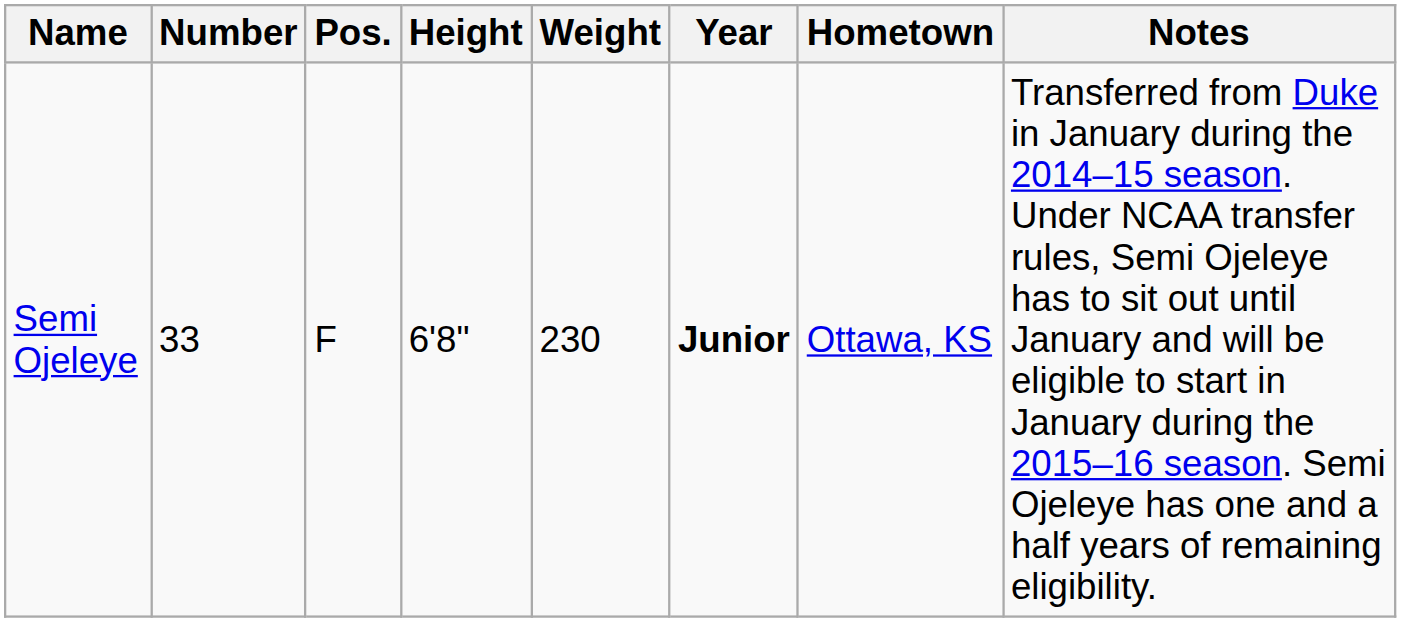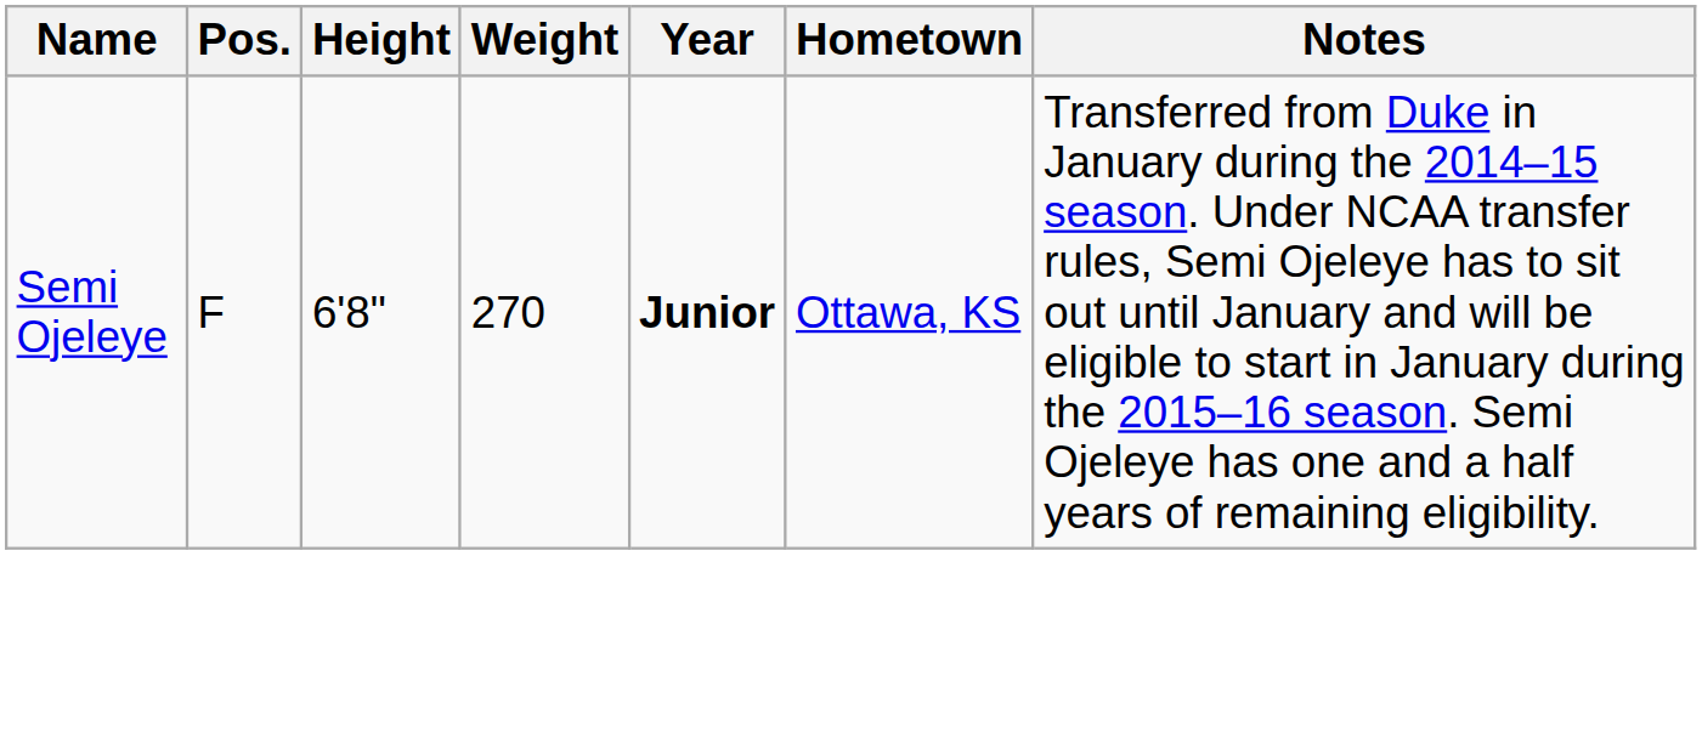- column: Number | 33
Semi Ojeleye | Weight: 230 -> 270
